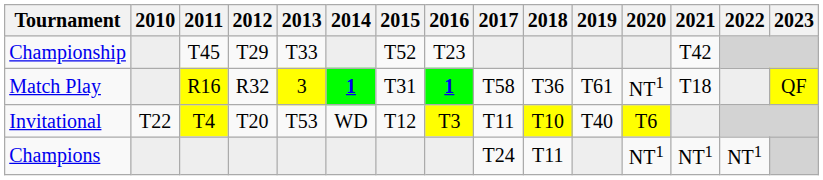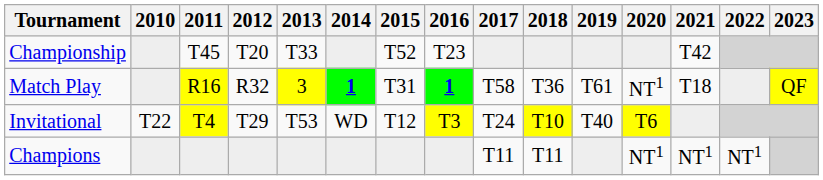Championship | 2012: T29 -> T20
Invitational | 2012: T20 -> T29
Invitational | 2017: T11 -> T24
Champions | 2017: T24 -> T11
